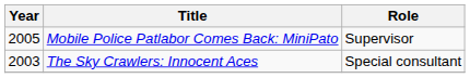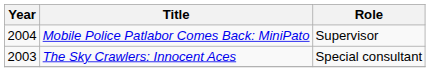Mobile Police Patlabor Comes Back: MiniPato | Year: 2005 -> 2004
